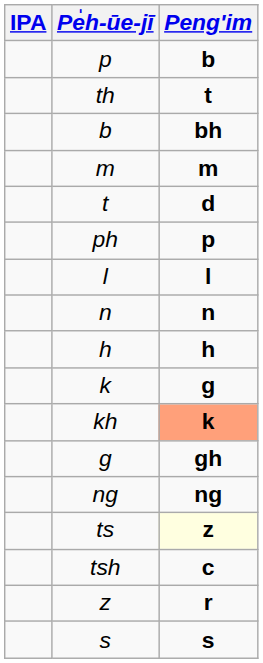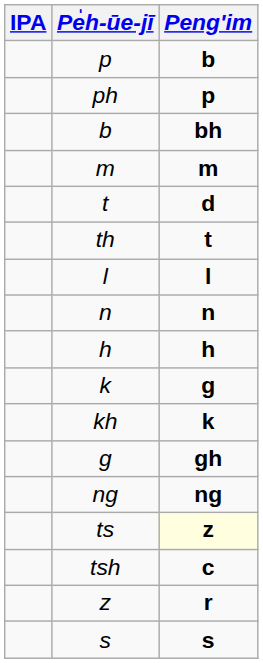rows swapped: ph <-> th
kh | Peng'im: lightsalmon background -> no background
